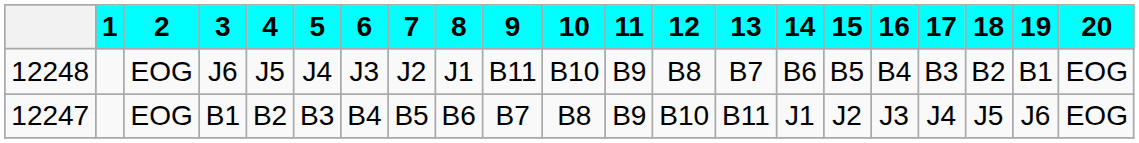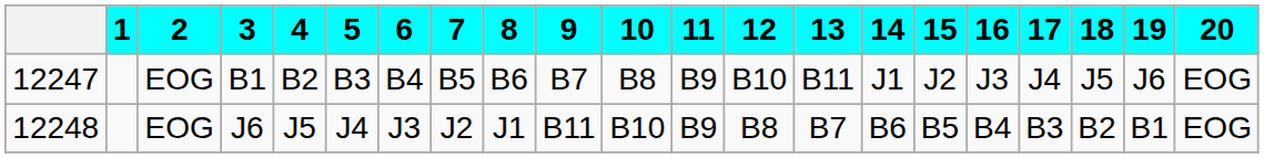rows swapped: 12248 <-> 12247
